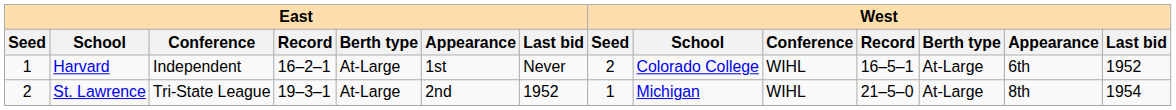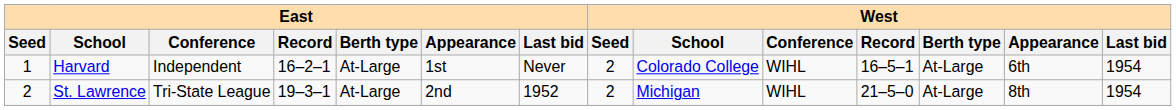Harvard | West / Last bid: 1952 -> 1954
St. Lawrence | West / Seed: 1 -> 2
